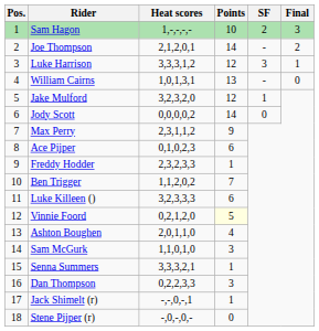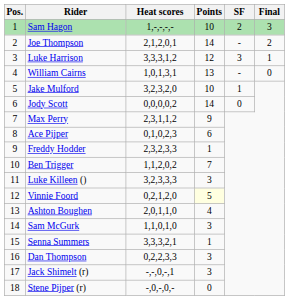Jake Mulford | Points: 12 -> 10
Luke Killeen () | Points: 6 -> 3
Jack Shimelt (r) | Points: 1 -> 3
